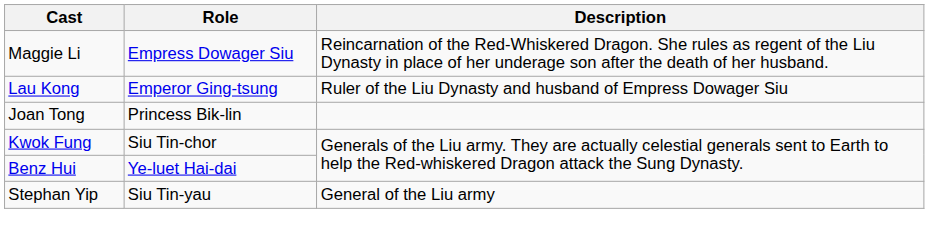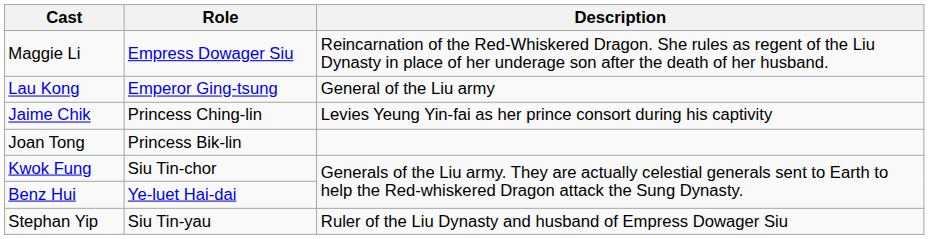Lau Kong | Description: Ruler of the Liu Dynasty and husband of Empress Dowager Siu -> General of the Liu army
+ row: Jaime Chik | Princess Ching-lin | Levies Yeung Yin-fai as her prince consort during his captivity
Stephan Yip | Description: General of the Liu army -> Ruler of the Liu Dynasty and husband of Empress Dowager Siu
